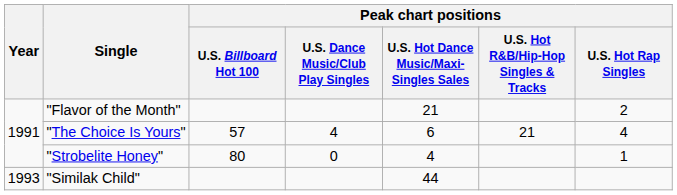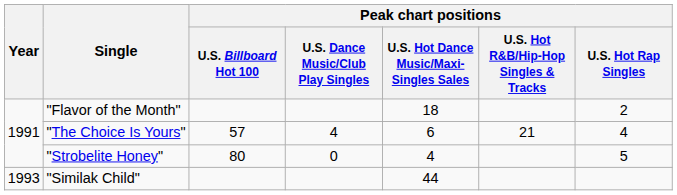"Flavor of the Month" | column 5: 21 -> 18
"Strobelite Honey" | Peak chart positions / U.S. Hot Rap Singles: 1 -> 5
